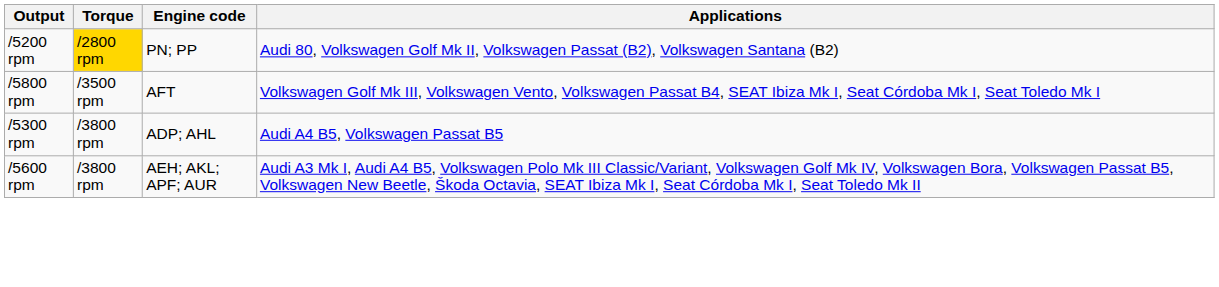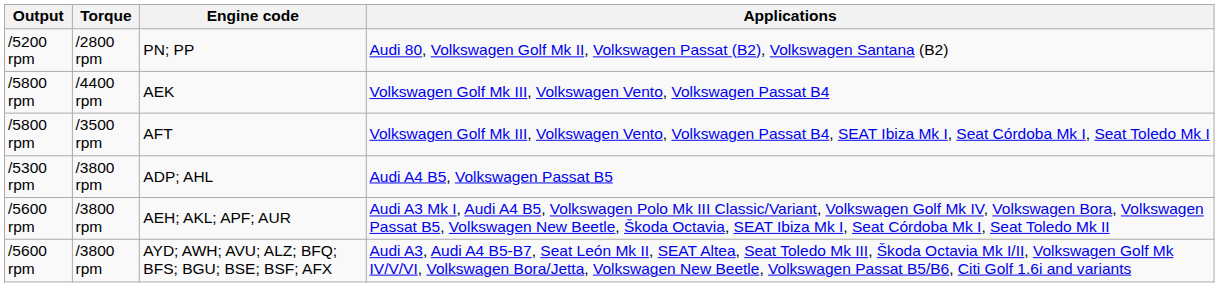PN; PP | Torque: gold background -> no background
+ row: /5800 rpm | /4400 rpm | AEK | Volkswagen Golf Mk III, Volkswagen Vento, Volkswagen Passat B4
+ row: /5600 rpm | /3800 rpm | AYD; AWH; AVU; ALZ; BFQ; BFS; BGU; BSE; BSF; AFX | Audi A3, Audi A4 B5-B7, Seat León Mk II, SEAT Altea, Seat Toledo Mk III, Škoda Octavia Mk I/II, Volkswagen Golf Mk IV/V/VI, Volkswagen Bora/Jetta, Volkswagen New Beetle, Volkswagen Passat B5/B6, Citi Golf 1.6i and variants
